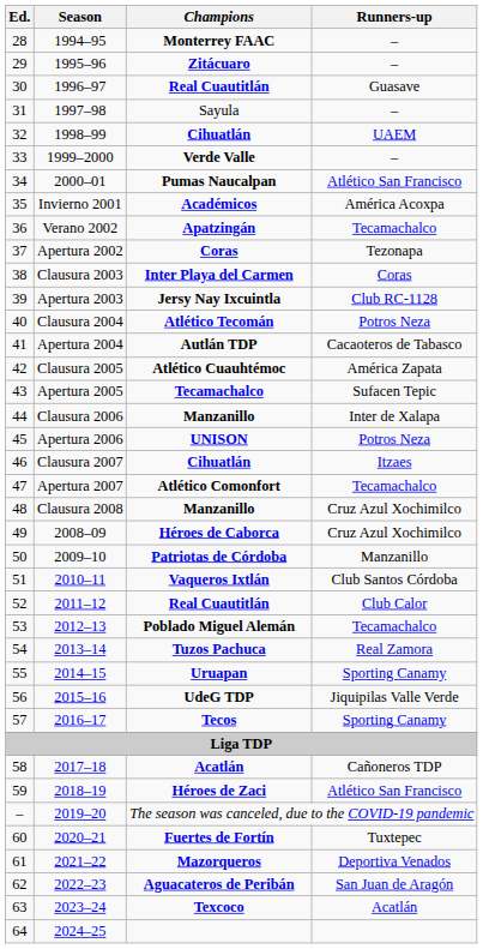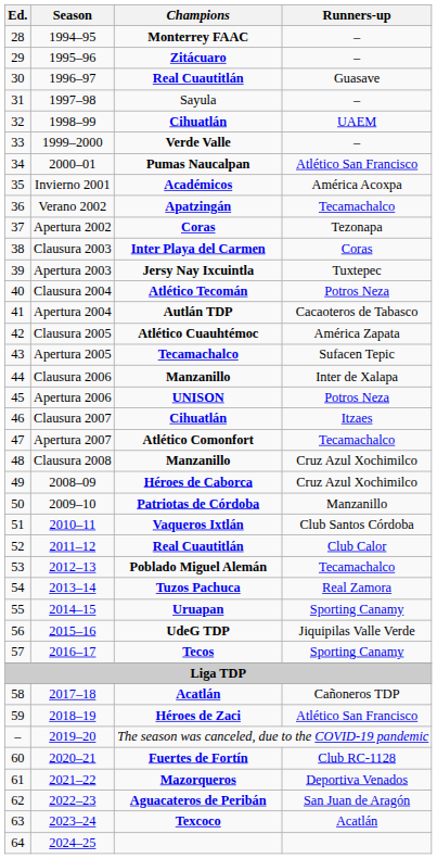Jersy Nay Ixcuintla | Runners-up: Club RC-1128 -> Tuxtepec
Fuertes de Fortín | Runners-up: Tuxtepec -> Club RC-1128
